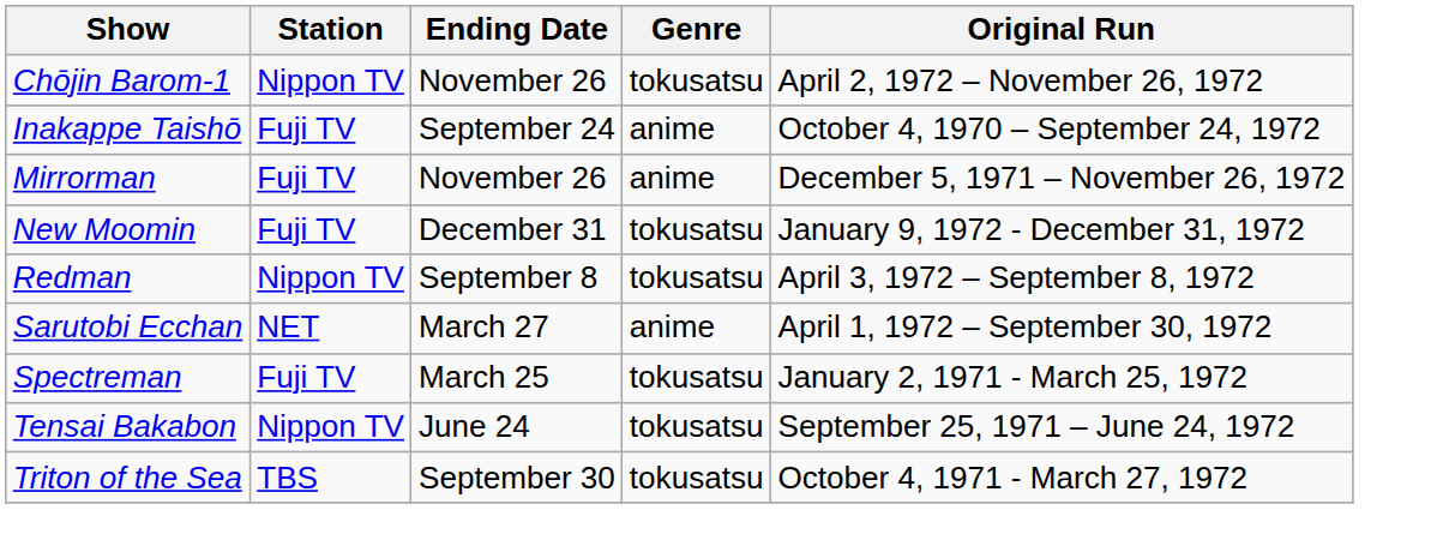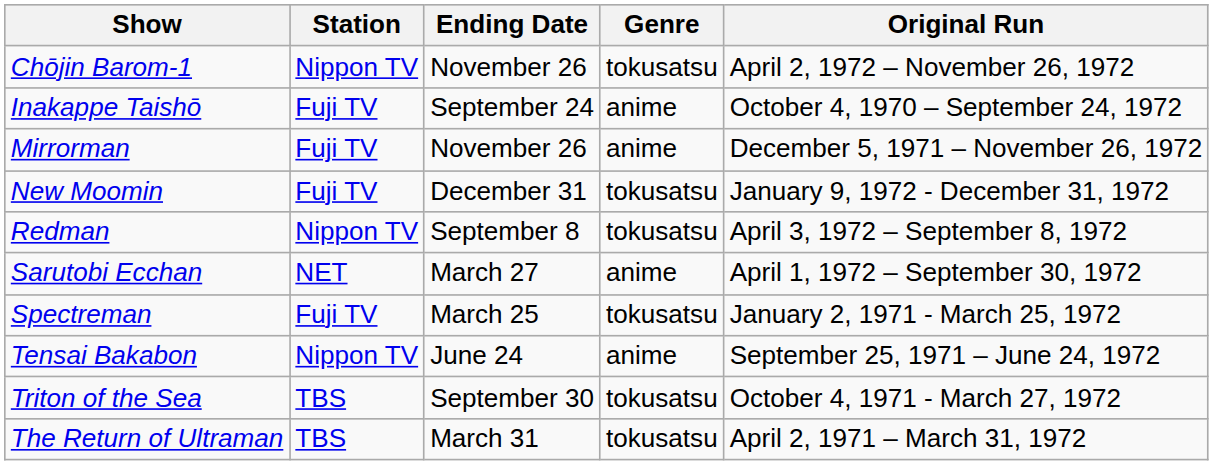Tensai Bakabon | Genre: tokusatsu -> anime
+ row: The Return of Ultraman | TBS | March 31 | tokusatsu | April 2, 1971 – March 31, 1972
